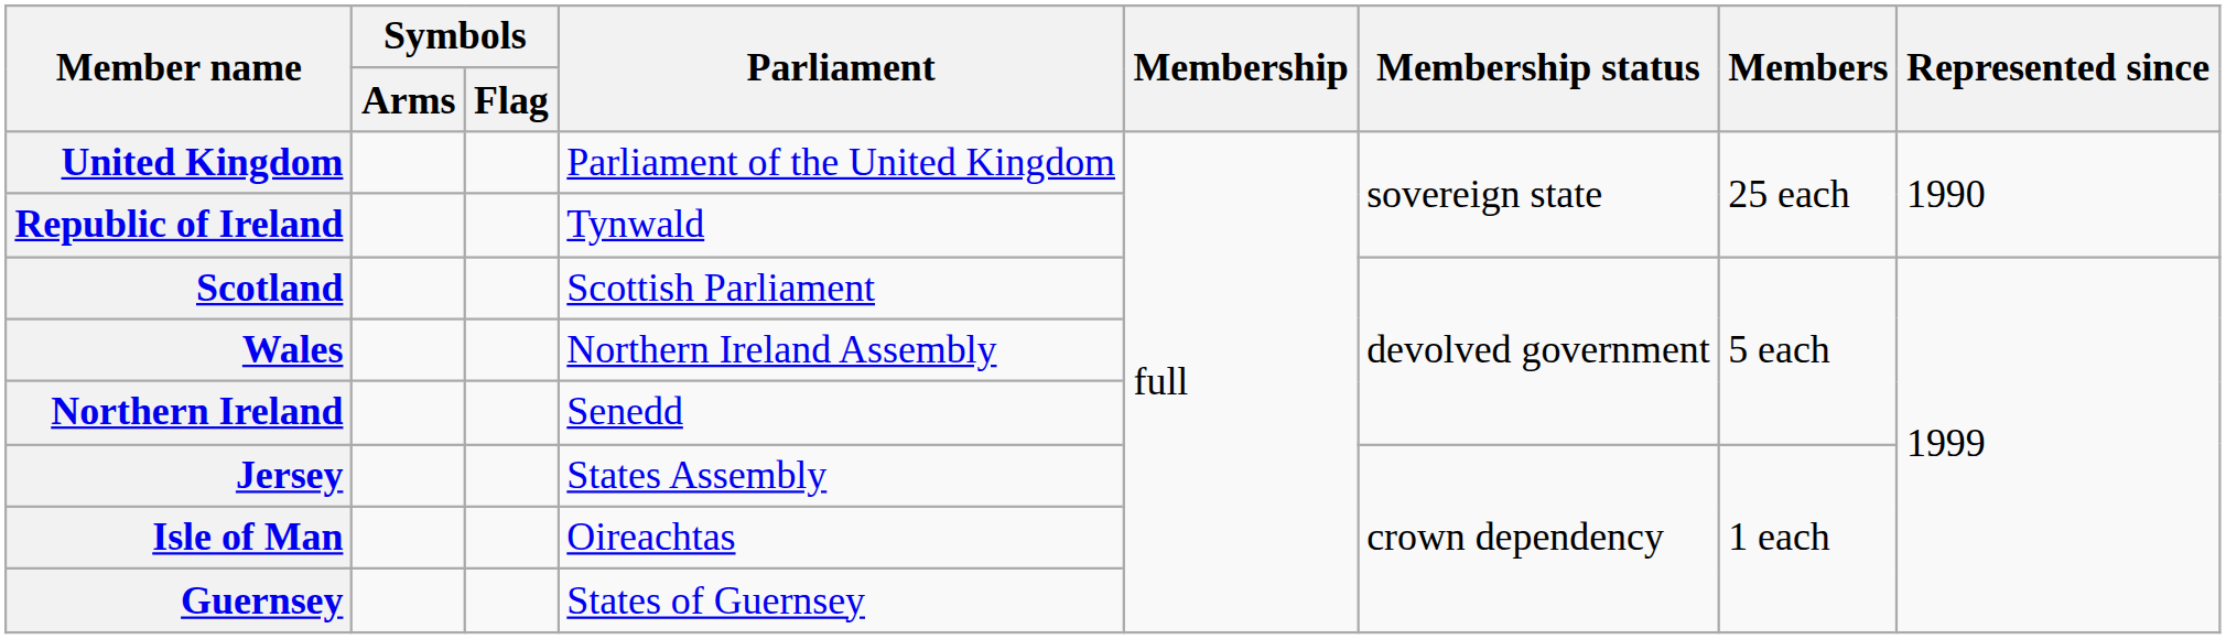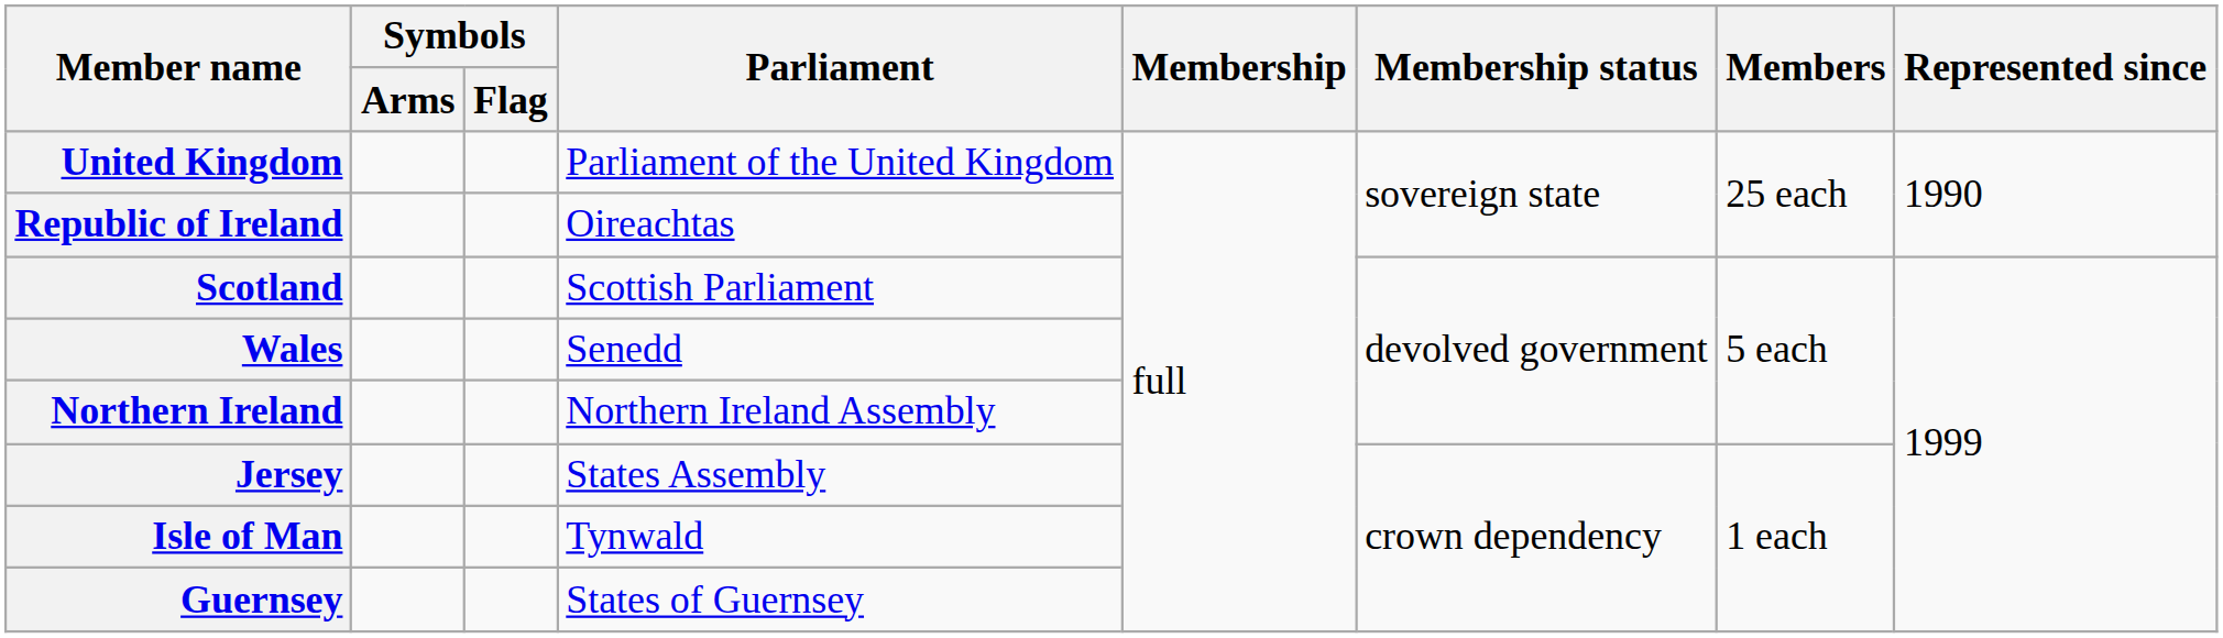Republic of Ireland | Parliament: Tynwald -> Oireachtas
Wales | Parliament: Northern Ireland Assembly -> Senedd
Northern Ireland | Parliament: Senedd -> Northern Ireland Assembly
Isle of Man | Parliament: Oireachtas -> Tynwald
